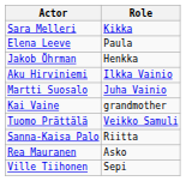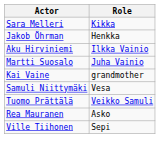- row: Elena Leeve | Paula
+ row: Samuli Niittymäki | Vesa
- row: Sanna-Kaisa Palo | Riitta
